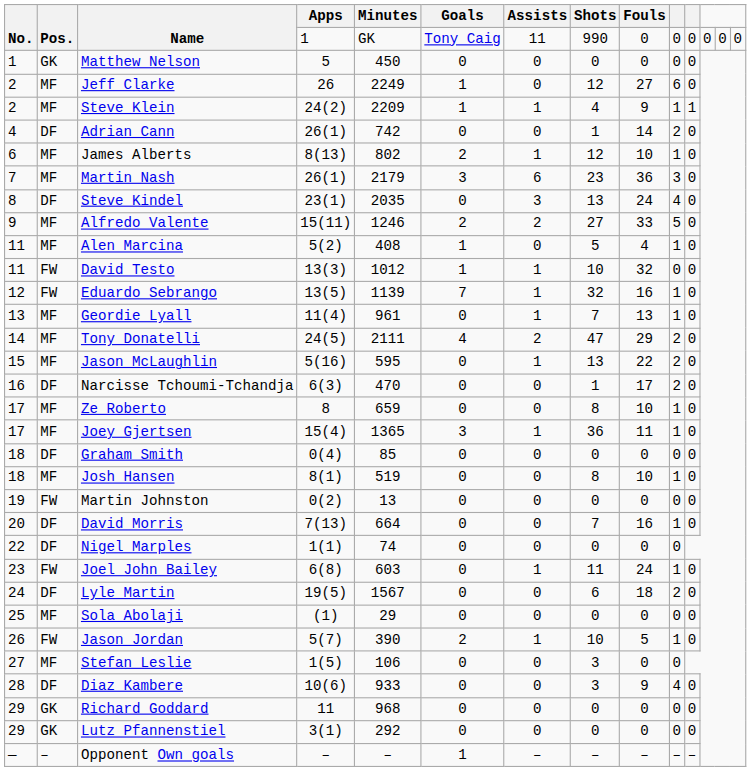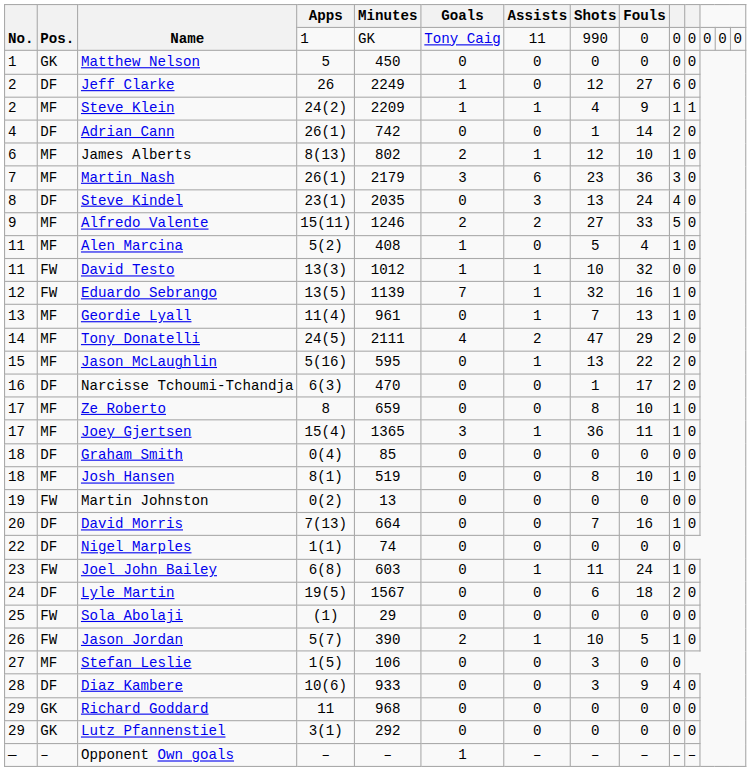Jeff Clarke | Pos.: MF -> DF
Sola Abolaji | Pos.: MF -> FW
